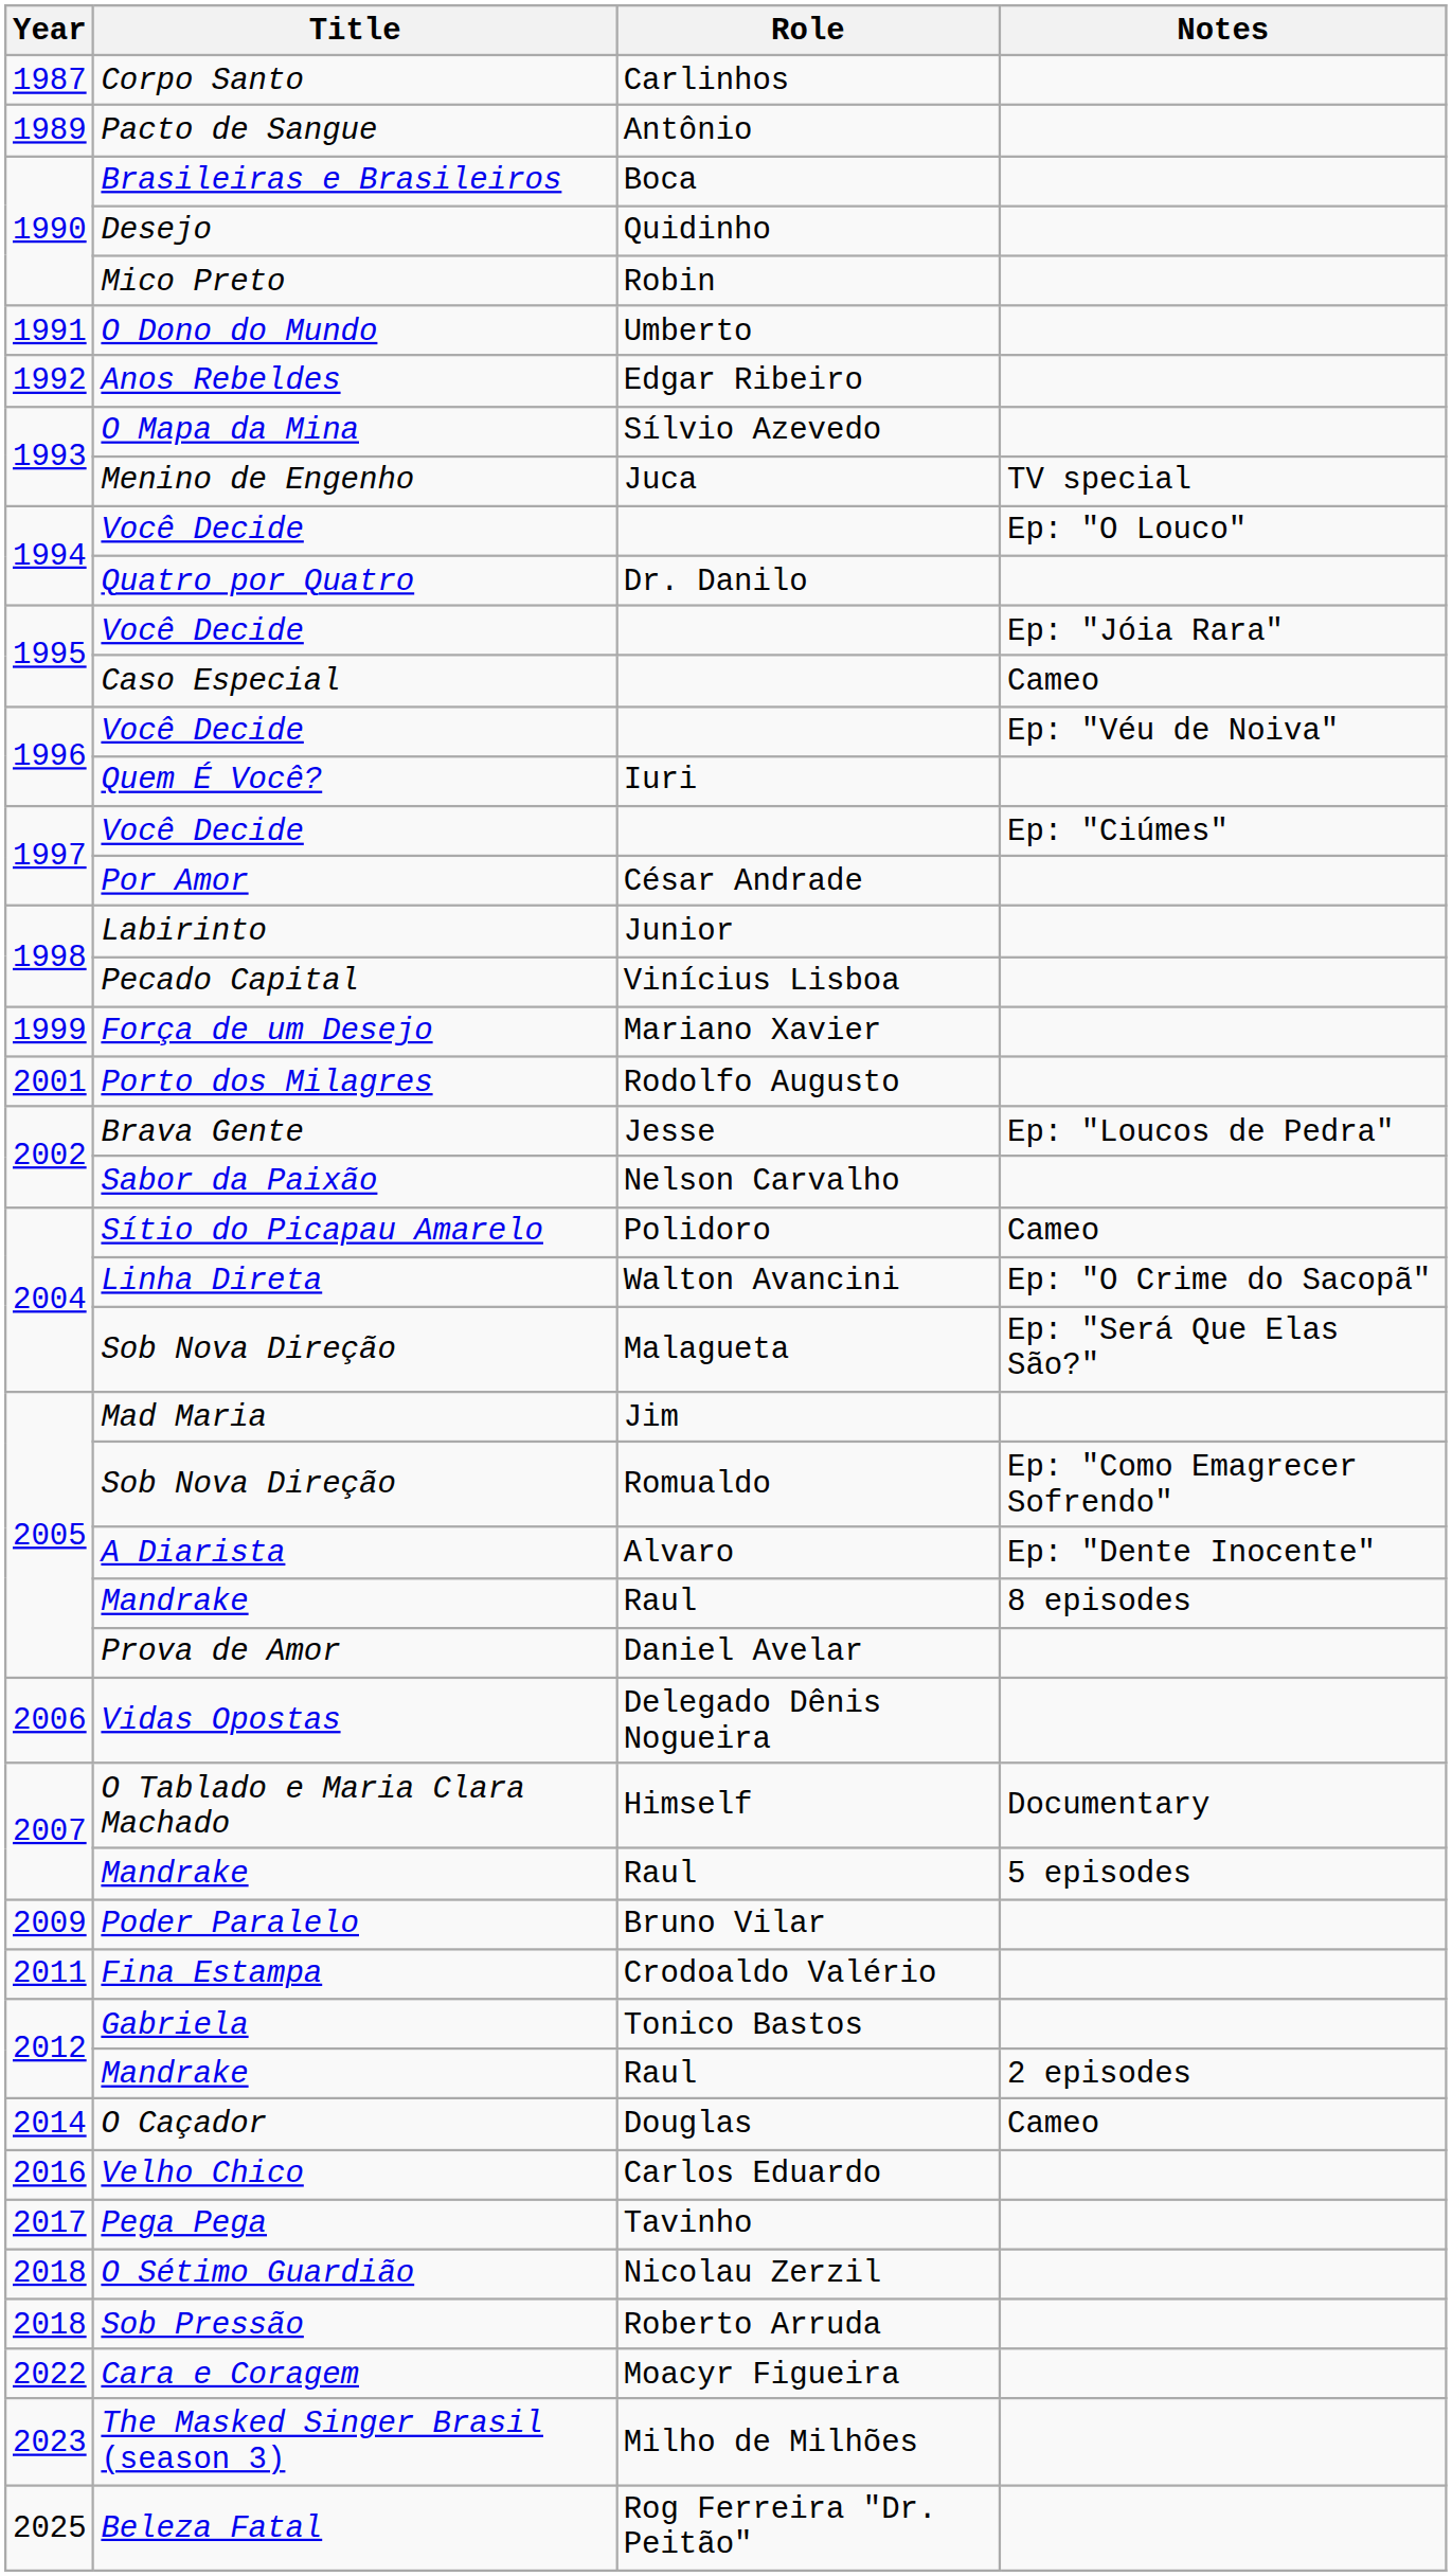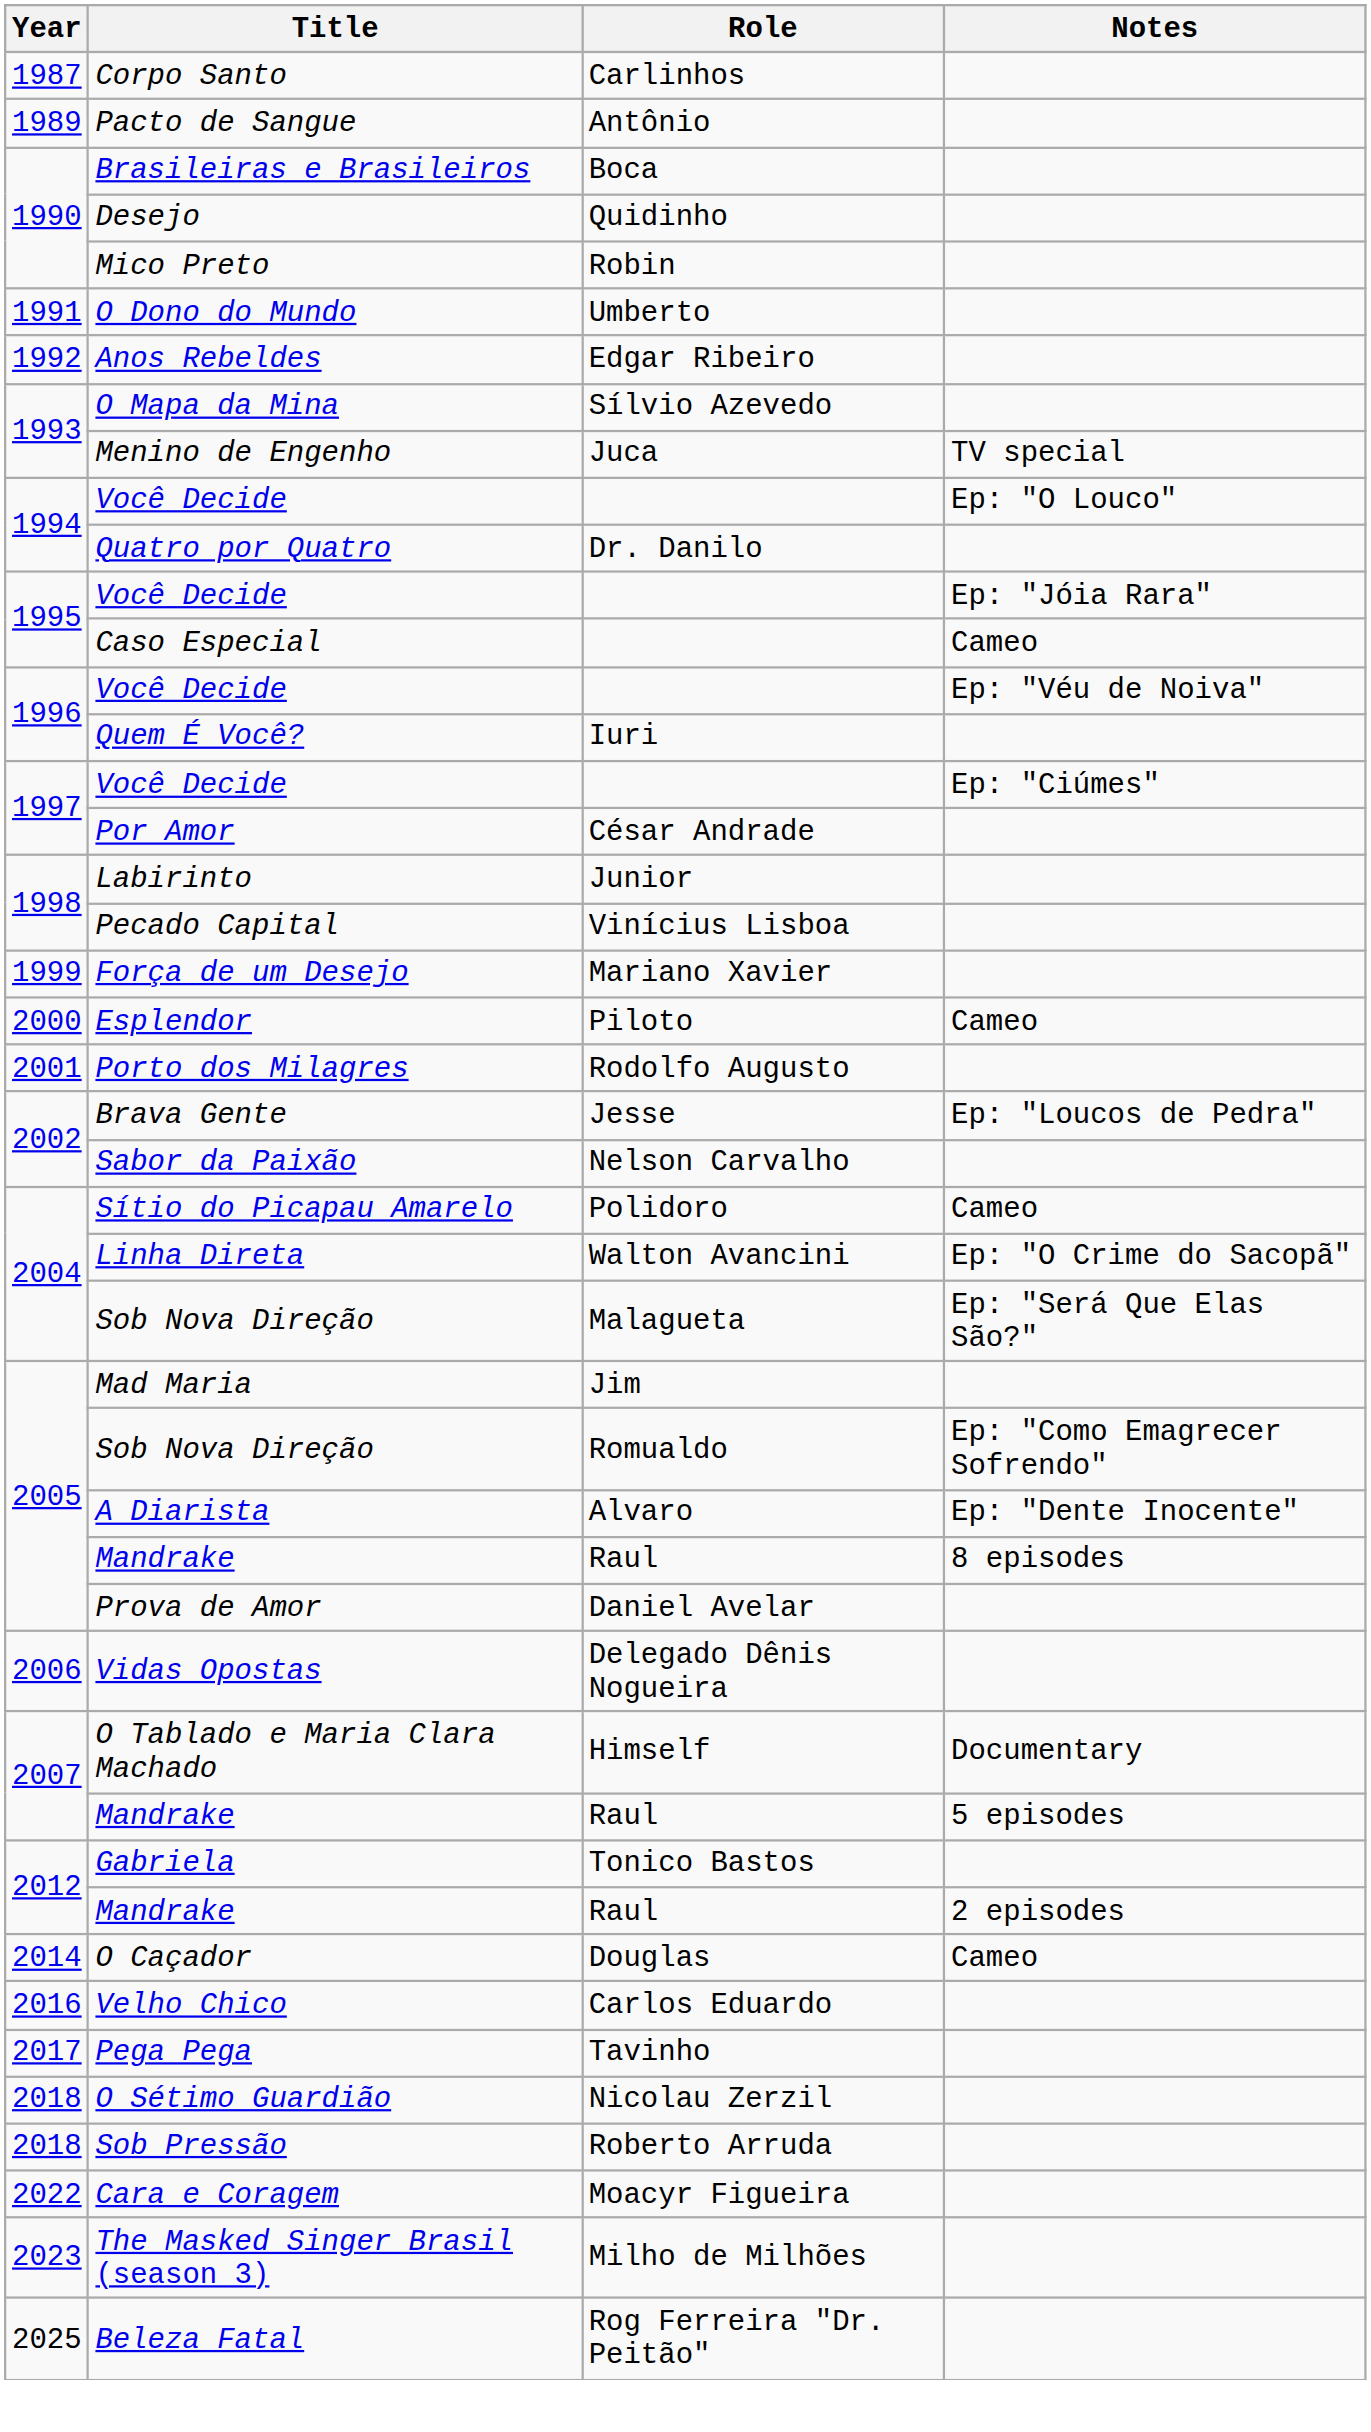+ row: 2000 | Esplendor | Piloto | Cameo
- row: 2009 | Poder Paralelo | Bruno Vilar
- row: 2011 | Fina Estampa | Crodoaldo Valério
